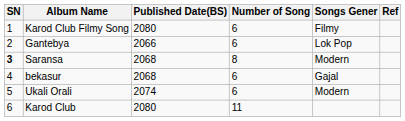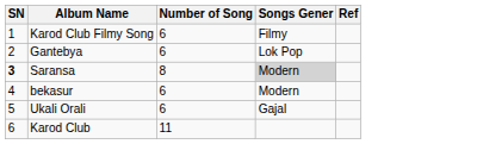- column: Published Date(BS) | 2080 | 2066 | 2068 | 2068 | 2074 | 2080
Saransa | Songs Gener: no background -> lightgrey background
bekasur | Songs Gener: Gajal -> Modern
Ukali Orali | Songs Gener: Modern -> Gajal
